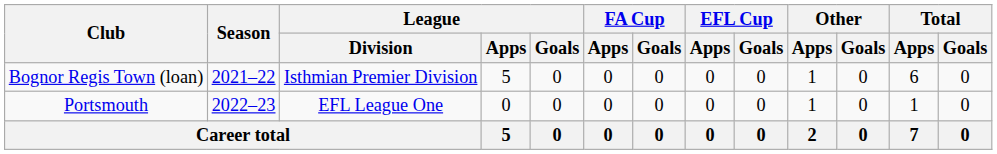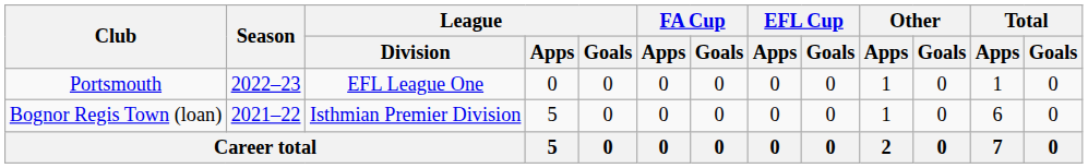rows swapped: Portsmouth <-> Bognor Regis Town (loan)
